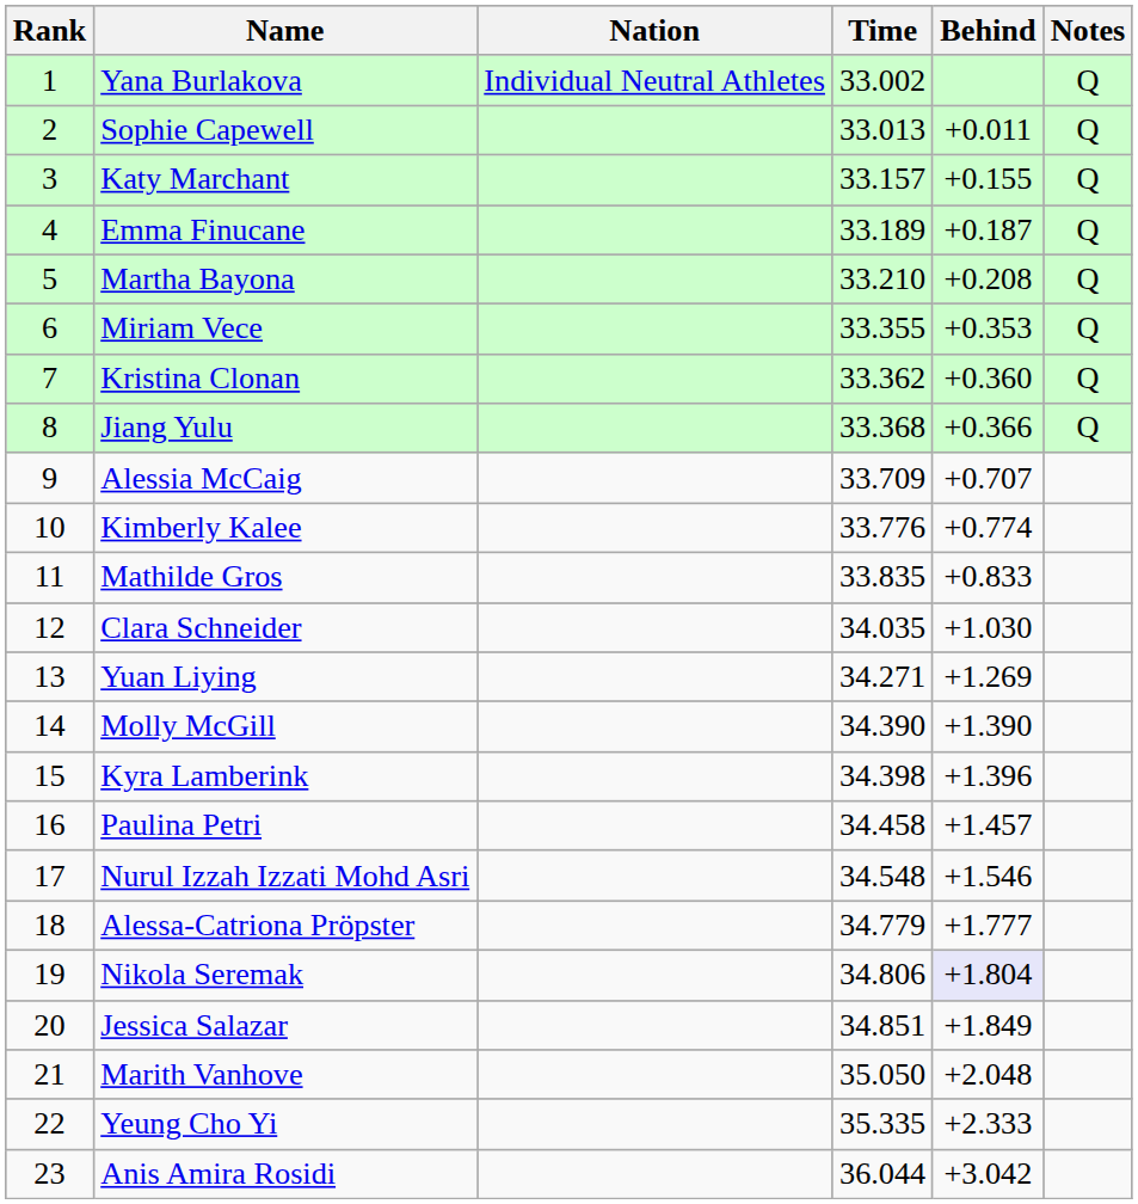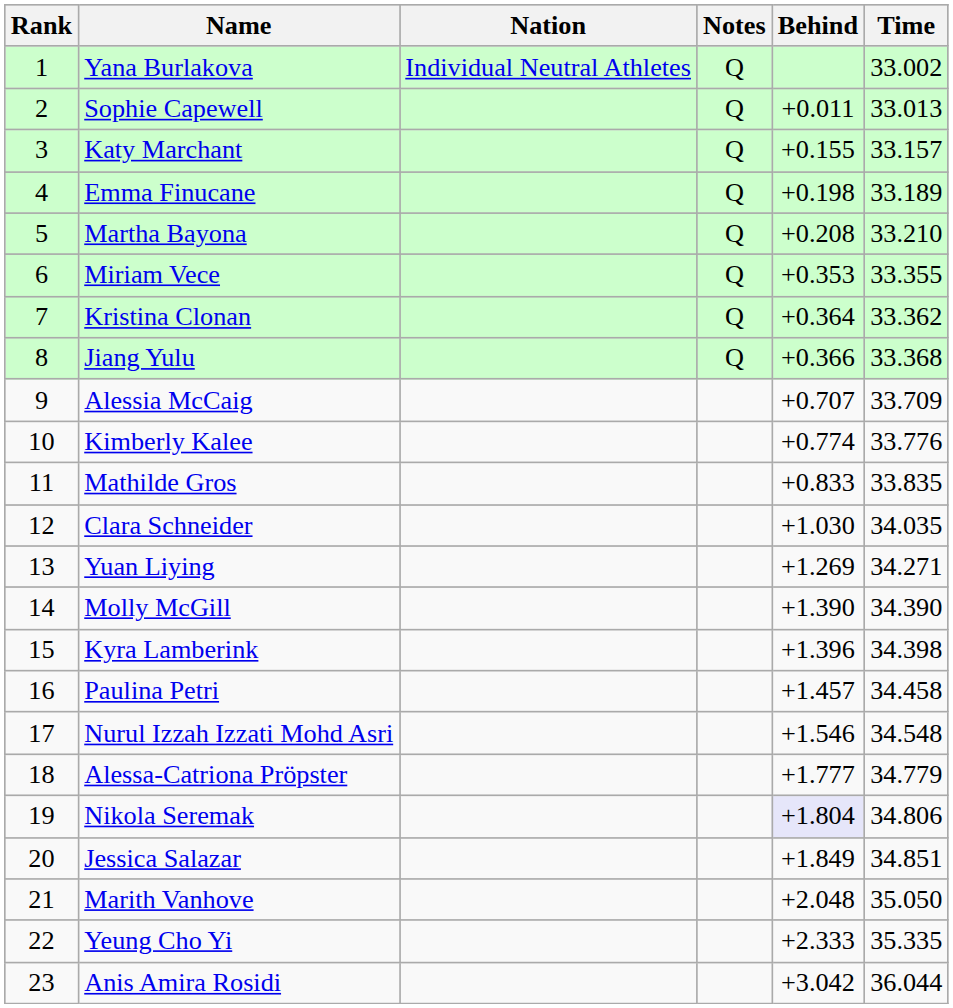columns swapped: Time <-> Notes
Emma Finucane | Behind: +0.187 -> +0.198
Kristina Clonan | Behind: +0.360 -> +0.364
